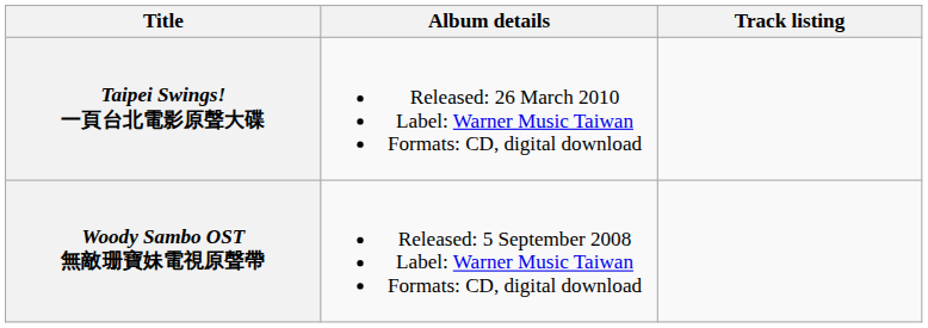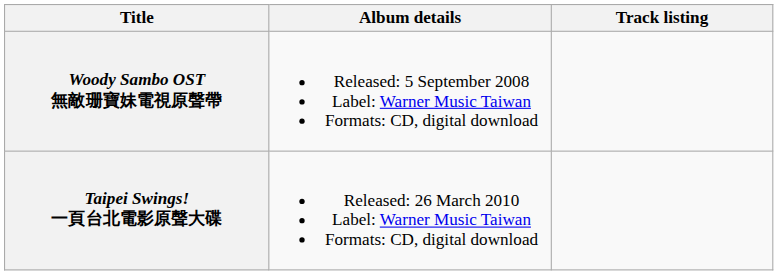rows swapped: Woody Sambo OST 無敵珊寶妹電視原聲帶 <-> Taipei Swings! 一頁台北電影原聲大碟
